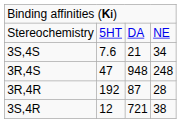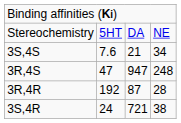3R,4S | column 3: 948 -> 947
3S,4R | column 2: 12 -> 24
